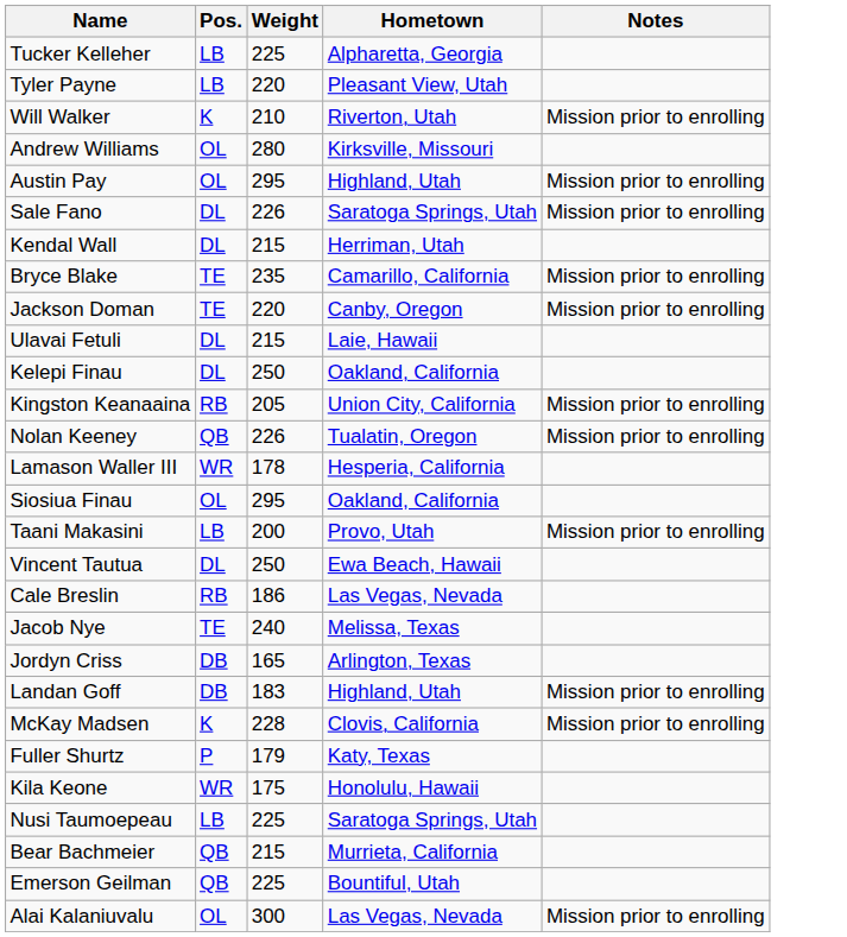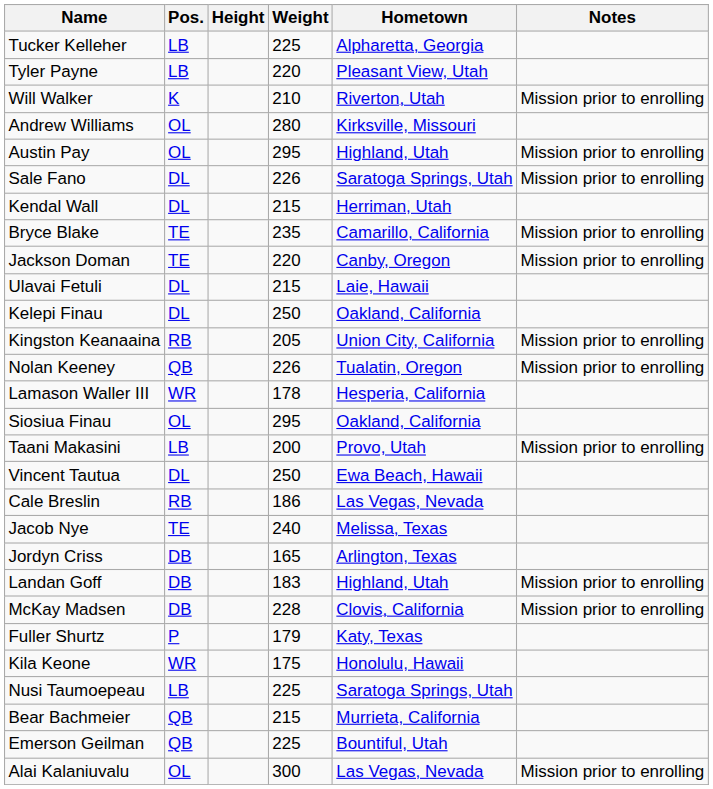+ column: Height
McKay Madsen | Pos.: K -> DB
